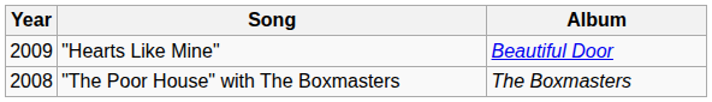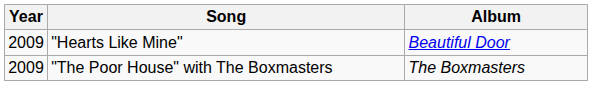"The Poor House" with The Boxmasters | Year: 2008 -> 2009
